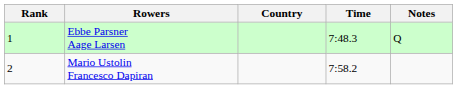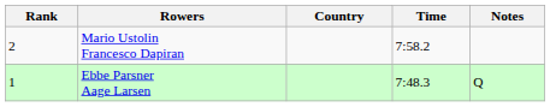rows swapped: Ebbe Parsner Aage Larsen <-> Mario Ustolin Francesco Dapiran
